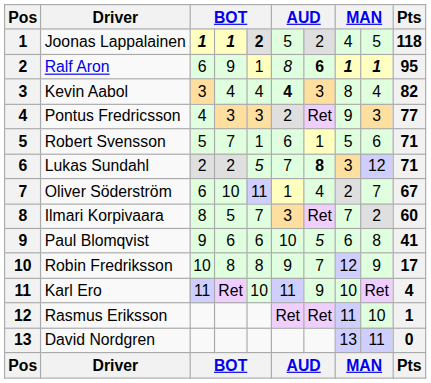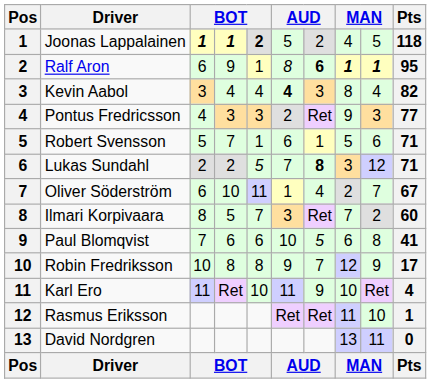Paul Blomqvist | column 3: 9 -> 7
